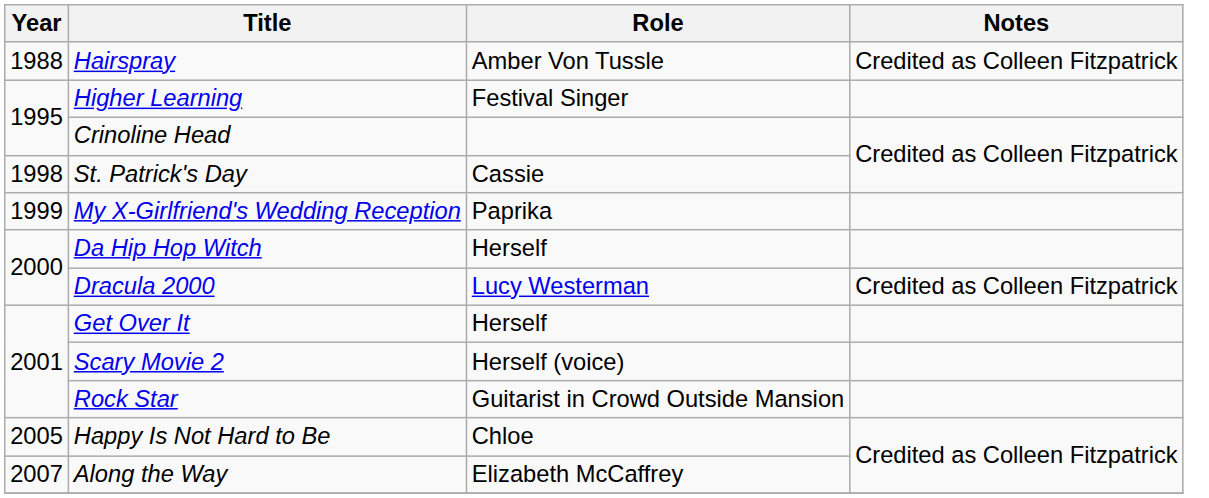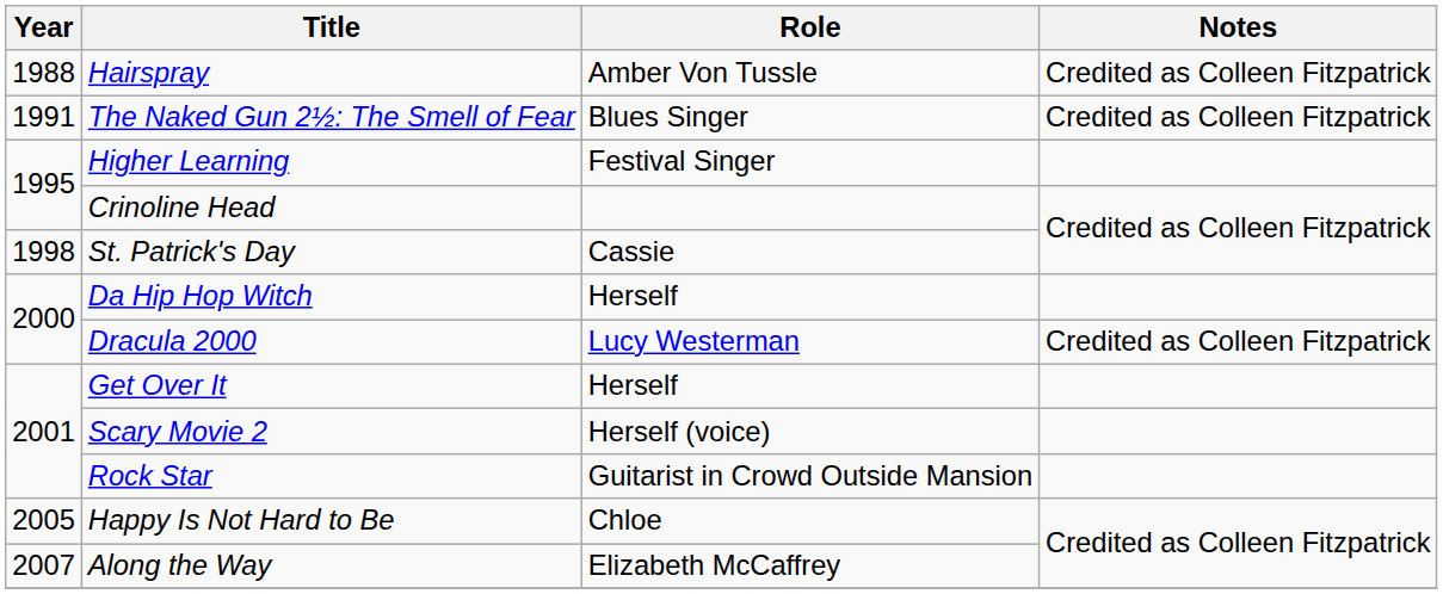+ row: 1991 | The Naked Gun 2½: The Smell of Fear | Blues Singer | Credited as Colleen Fitzpatrick
- row: 1999 | My X-Girlfriend's Wedding Reception | Paprika
